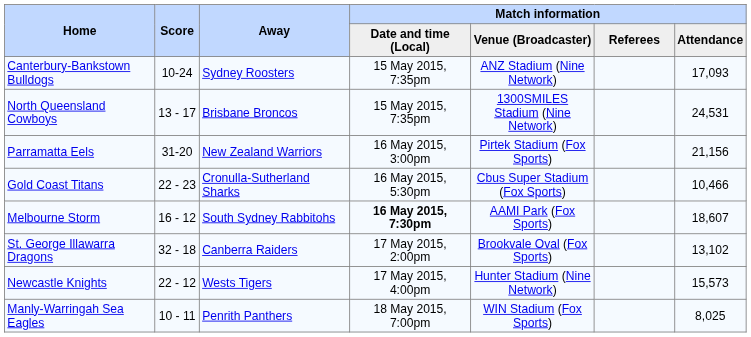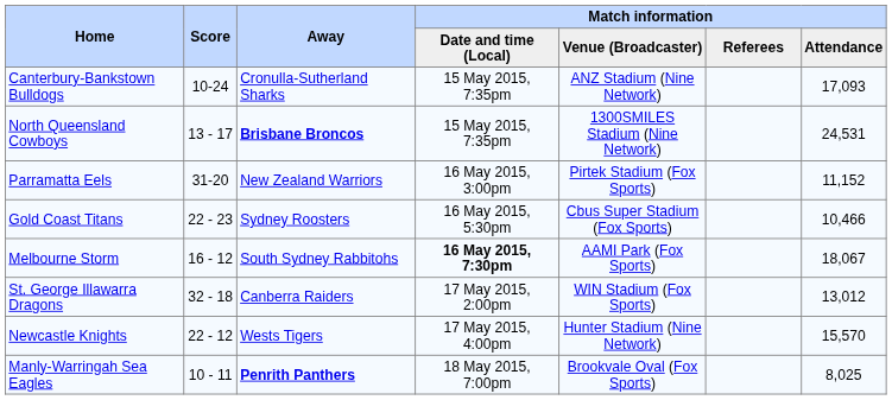Canterbury-Bankstown Bulldogs | Away: Sydney Roosters -> Cronulla-Sutherland Sharks
North Queensland Cowboys | Away: normal -> bold
Parramatta Eels | Match information / Attendance: 21,156 -> 11,152
Gold Coast Titans | Away: Cronulla-Sutherland Sharks -> Sydney Roosters
Melbourne Storm | Match information / Attendance: 18,607 -> 18,067
St. George Illawarra Dragons | Match information / Venue (Broadcaster): Brookvale Oval (Fox Sports) -> WIN Stadium (Fox Sports)
St. George Illawarra Dragons | Match information / Attendance: 13,102 -> 13,012
Newcastle Knights | Match information / Attendance: 15,573 -> 15,570
Manly-Warringah Sea Eagles | Away: normal -> bold
Manly-Warringah Sea Eagles | Match information / Venue (Broadcaster): WIN Stadium (Fox Sports) -> Brookvale Oval (Fox Sports)
